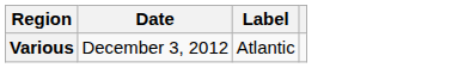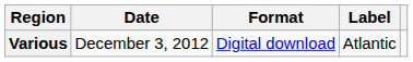+ column: Format | Digital download
